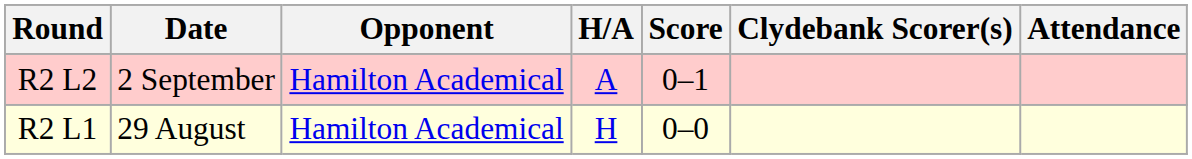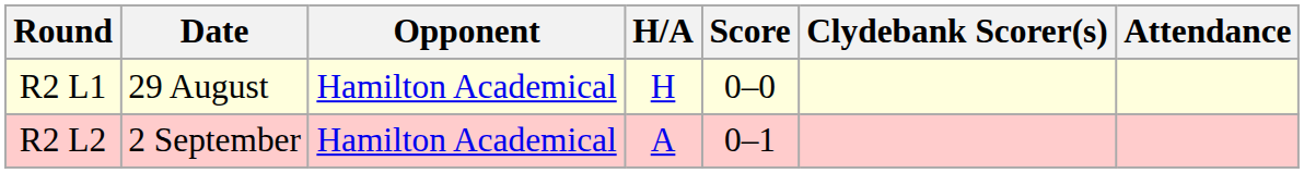rows swapped: R2 L1 <-> R2 L2
